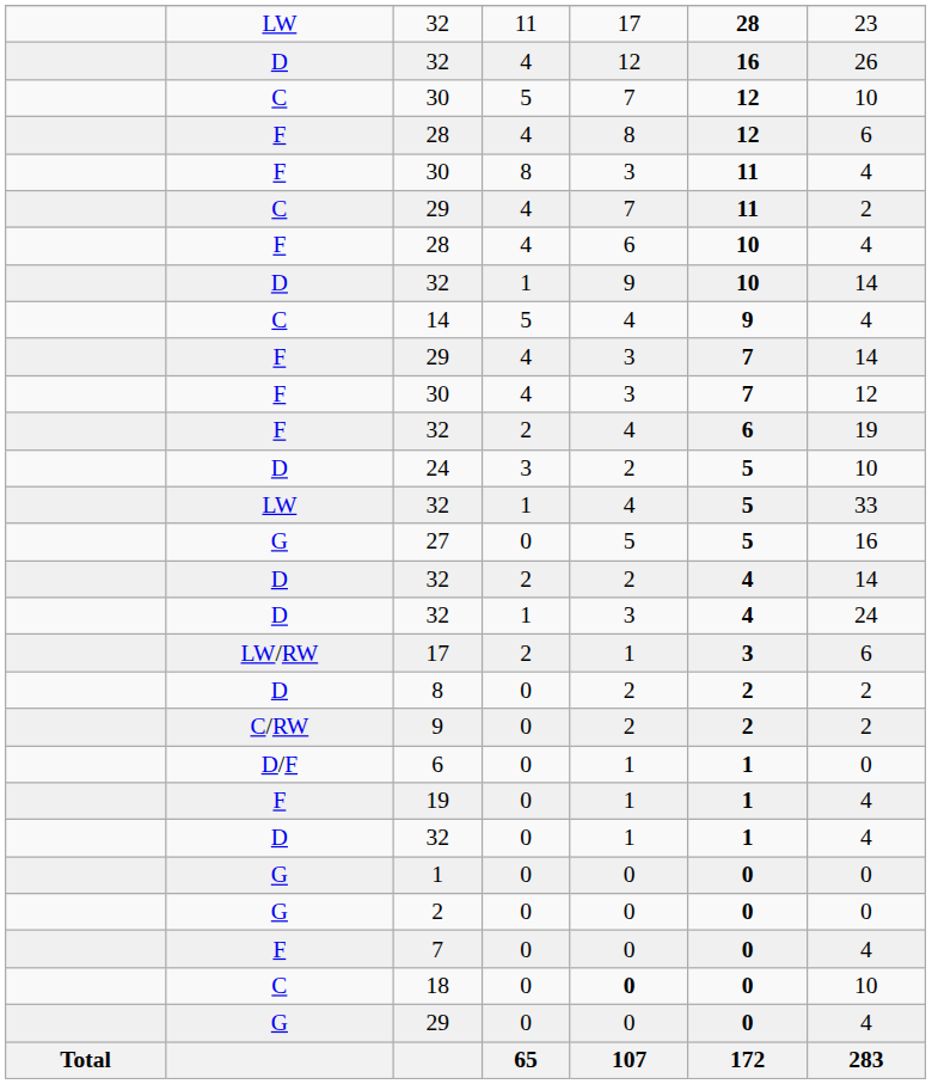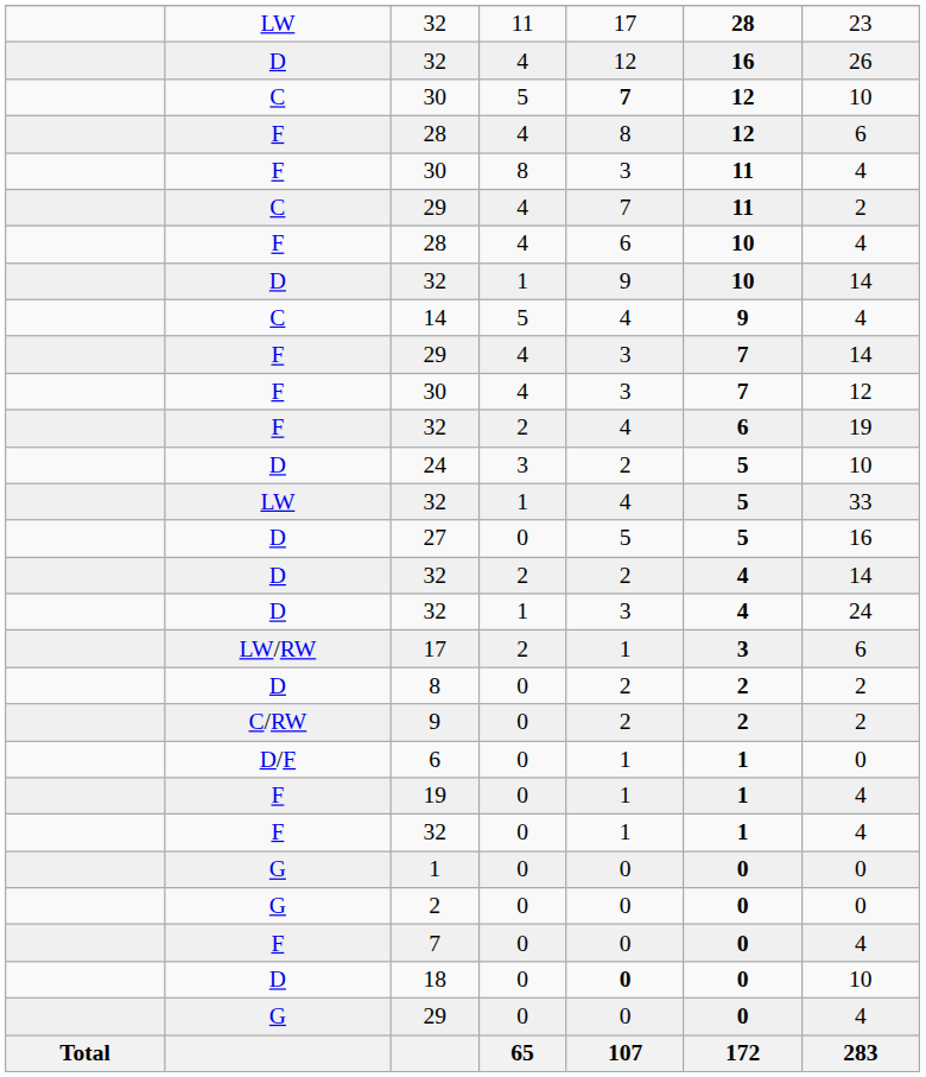30 / 5 | column 5: normal -> bold
27 | column 2: G -> D
32 / 0 | column 2: D -> F
18 | column 2: C -> D
